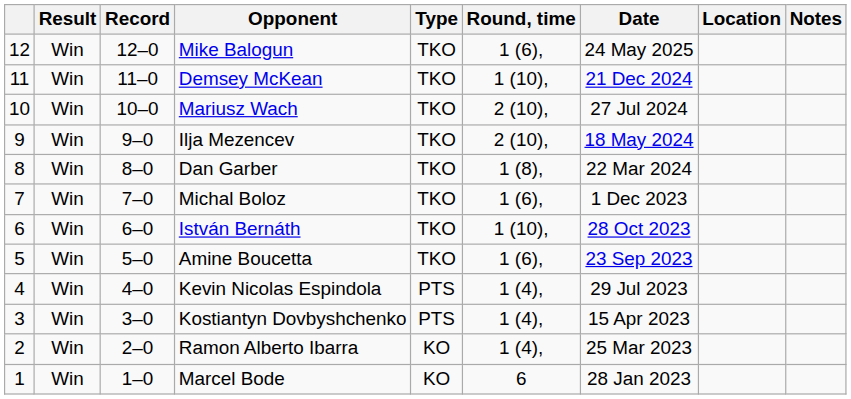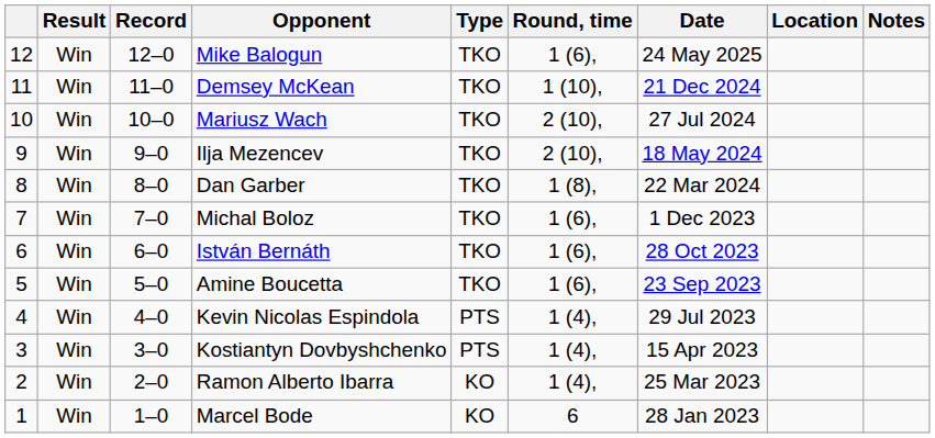István Bernáth | Round, time: 1 (10), -> 1 (6),
